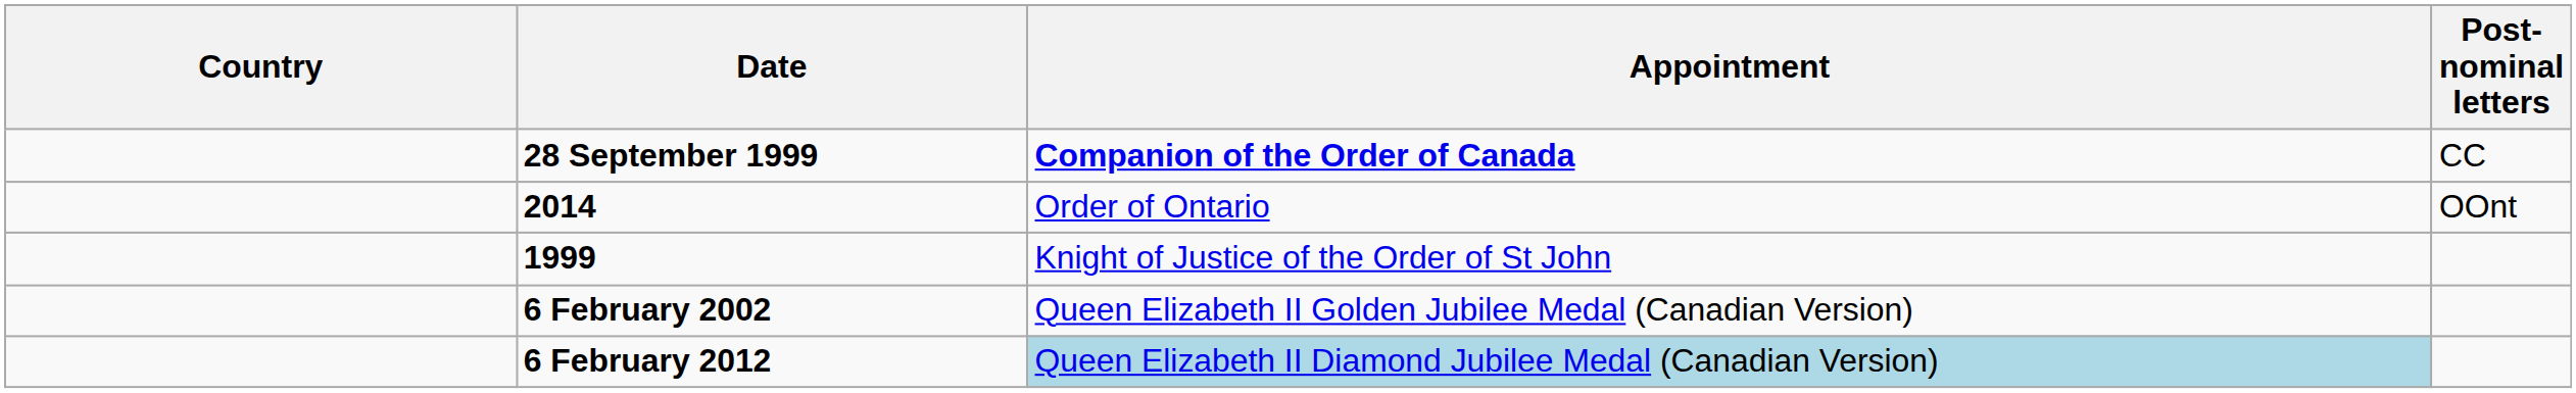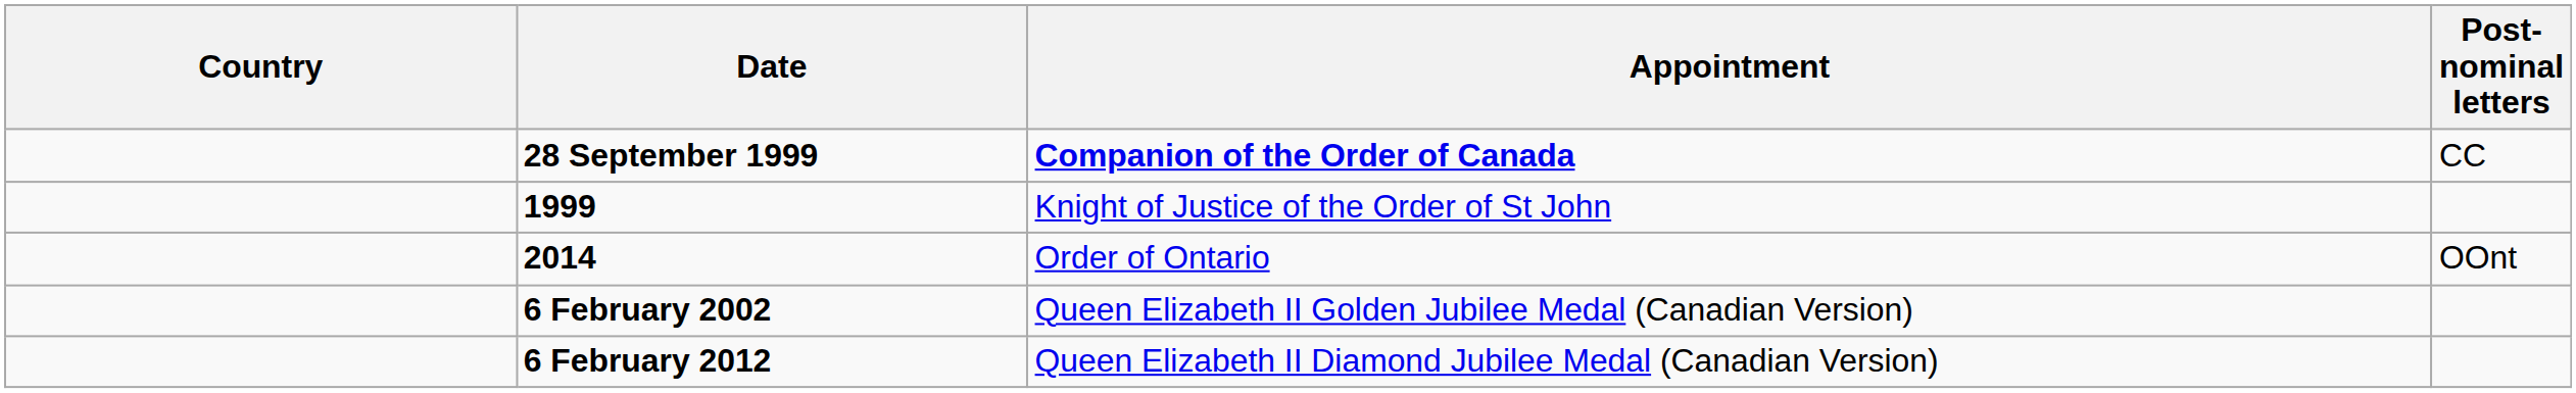rows swapped: 1999 <-> 2014
6 February 2012 | Appointment: lightblue background -> no background
